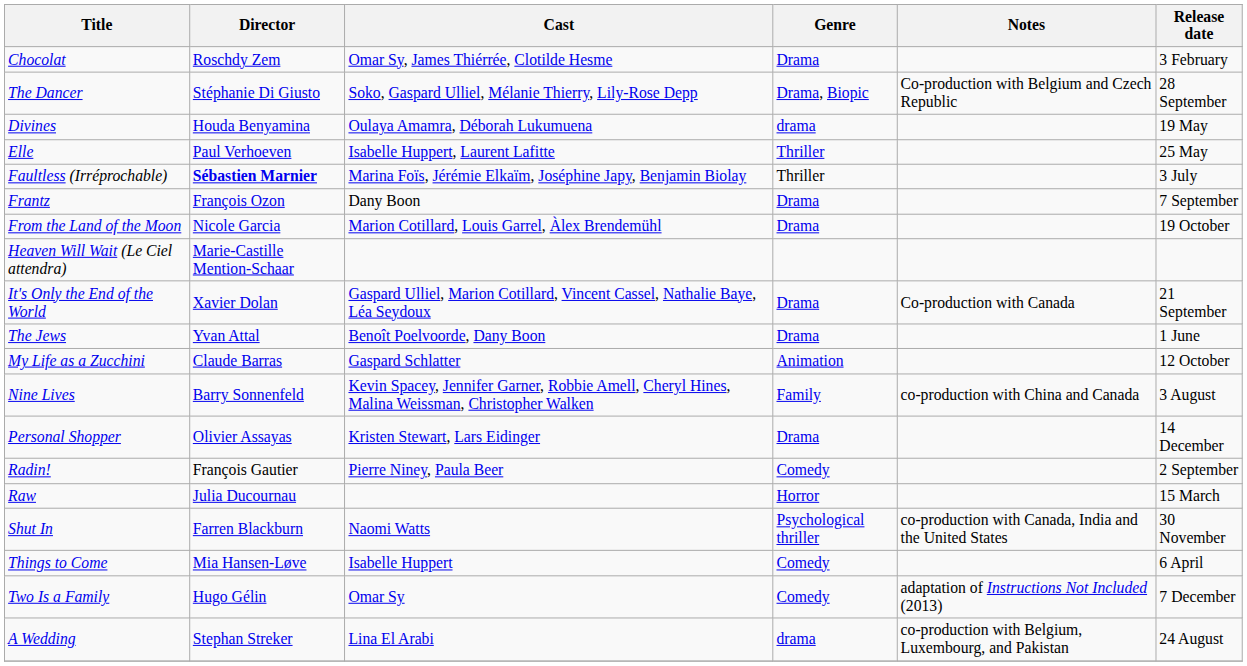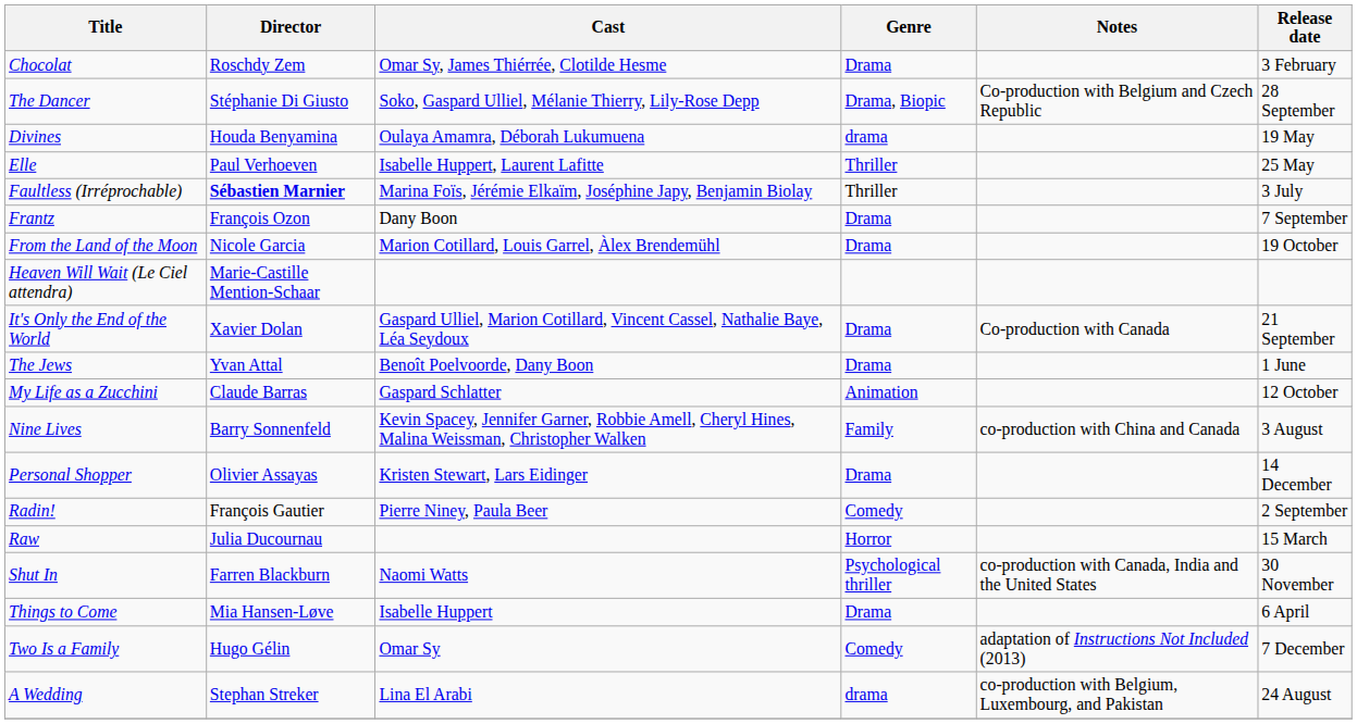Things to Come | Genre: Comedy -> Drama
